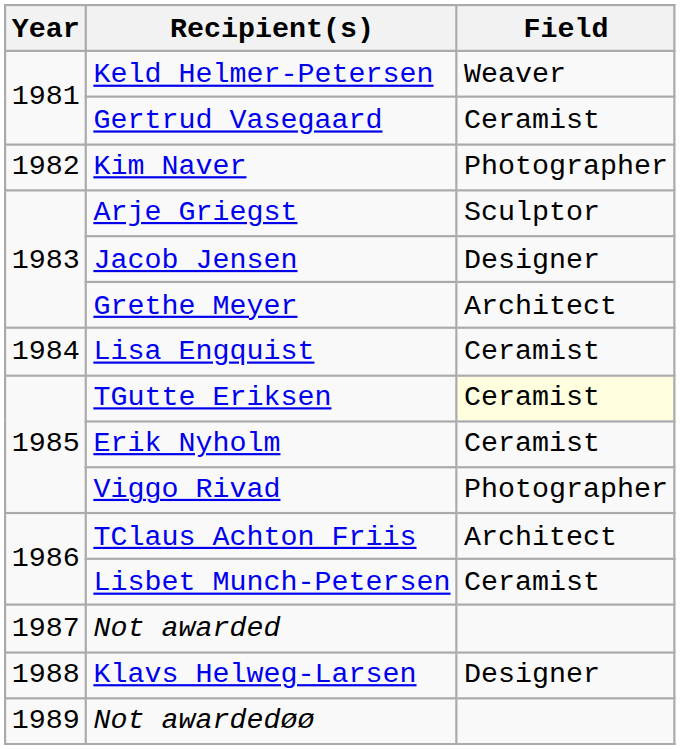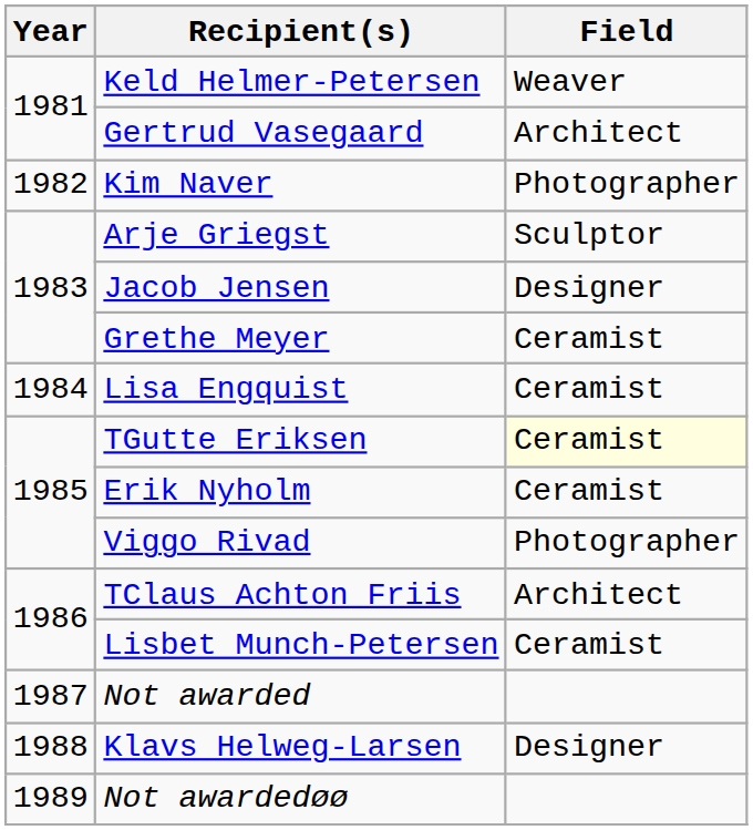Gertrud Vasegaard | Field: Ceramist -> Architect
Grethe Meyer | Field: Architect -> Ceramist
